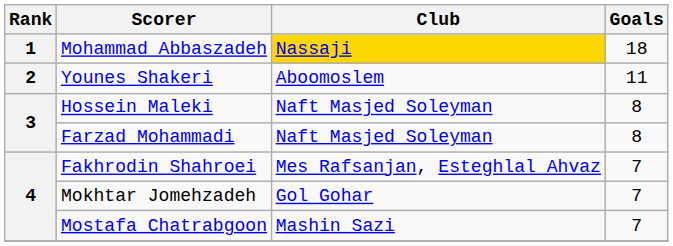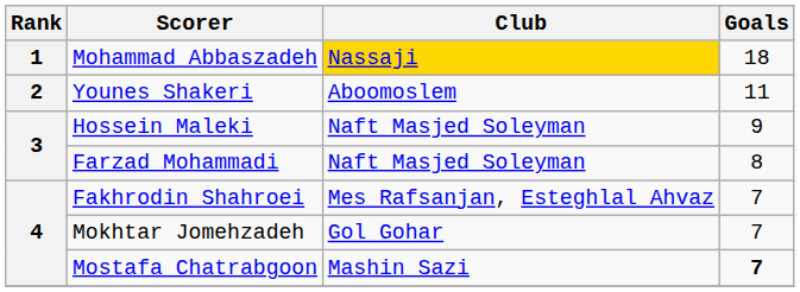Hossein Maleki | Goals: 8 -> 9
Mostafa Chatrabgoon | Goals: normal -> bold
